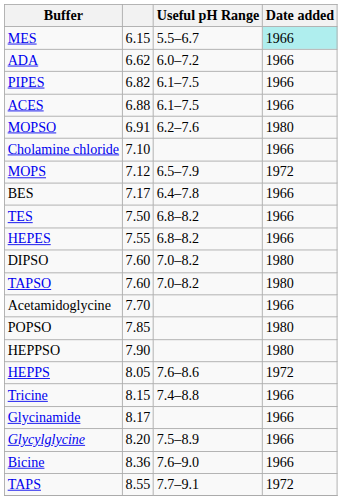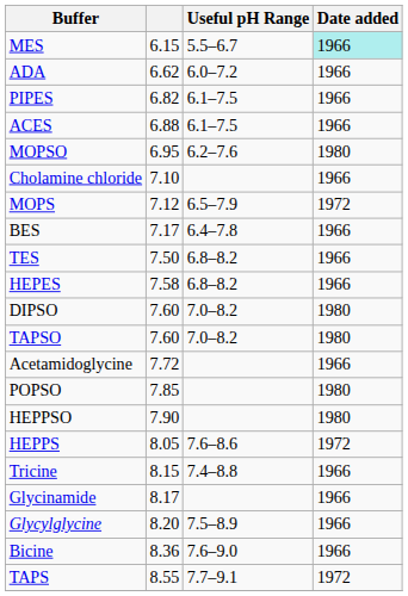MOPSO | column 2: 6.91 -> 6.95
HEPES | column 2: 7.55 -> 7.58
Acetamidoglycine | column 2: 7.70 -> 7.72
